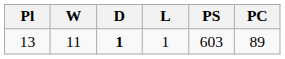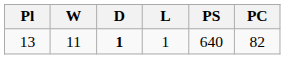13 | PS: 603 -> 640
13 | PC: 89 -> 82
